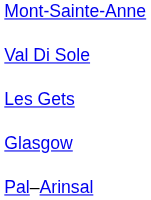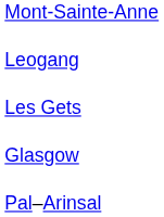+ row: Leogang
- row: Val Di Sole
